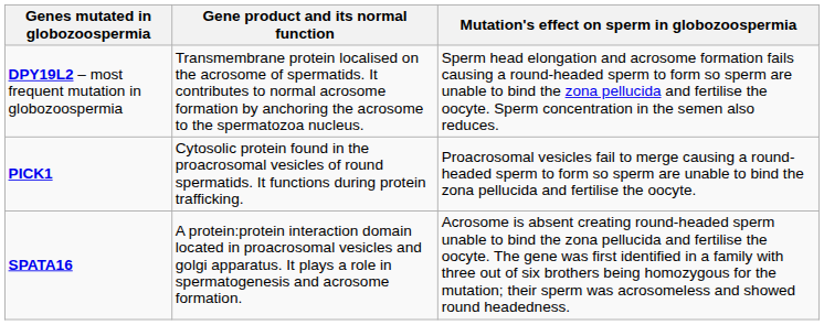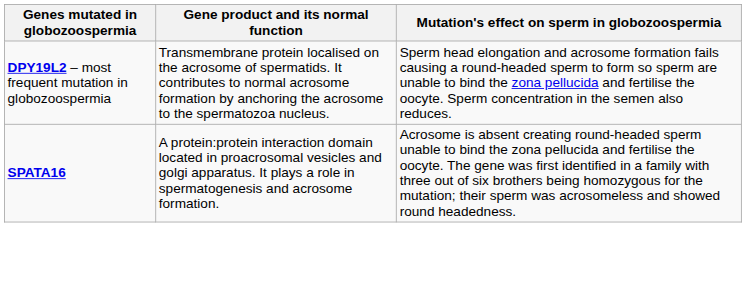- row: PICK1 | Cytosolic protein found in the proacrosomal vesicles of round spermatids. It functions during protein trafficking. | Proacrosomal vesicles fail to merge causing a round-headed sperm to form so sperm are unable to bind the zona pellucida and fertilise the oocyte.
